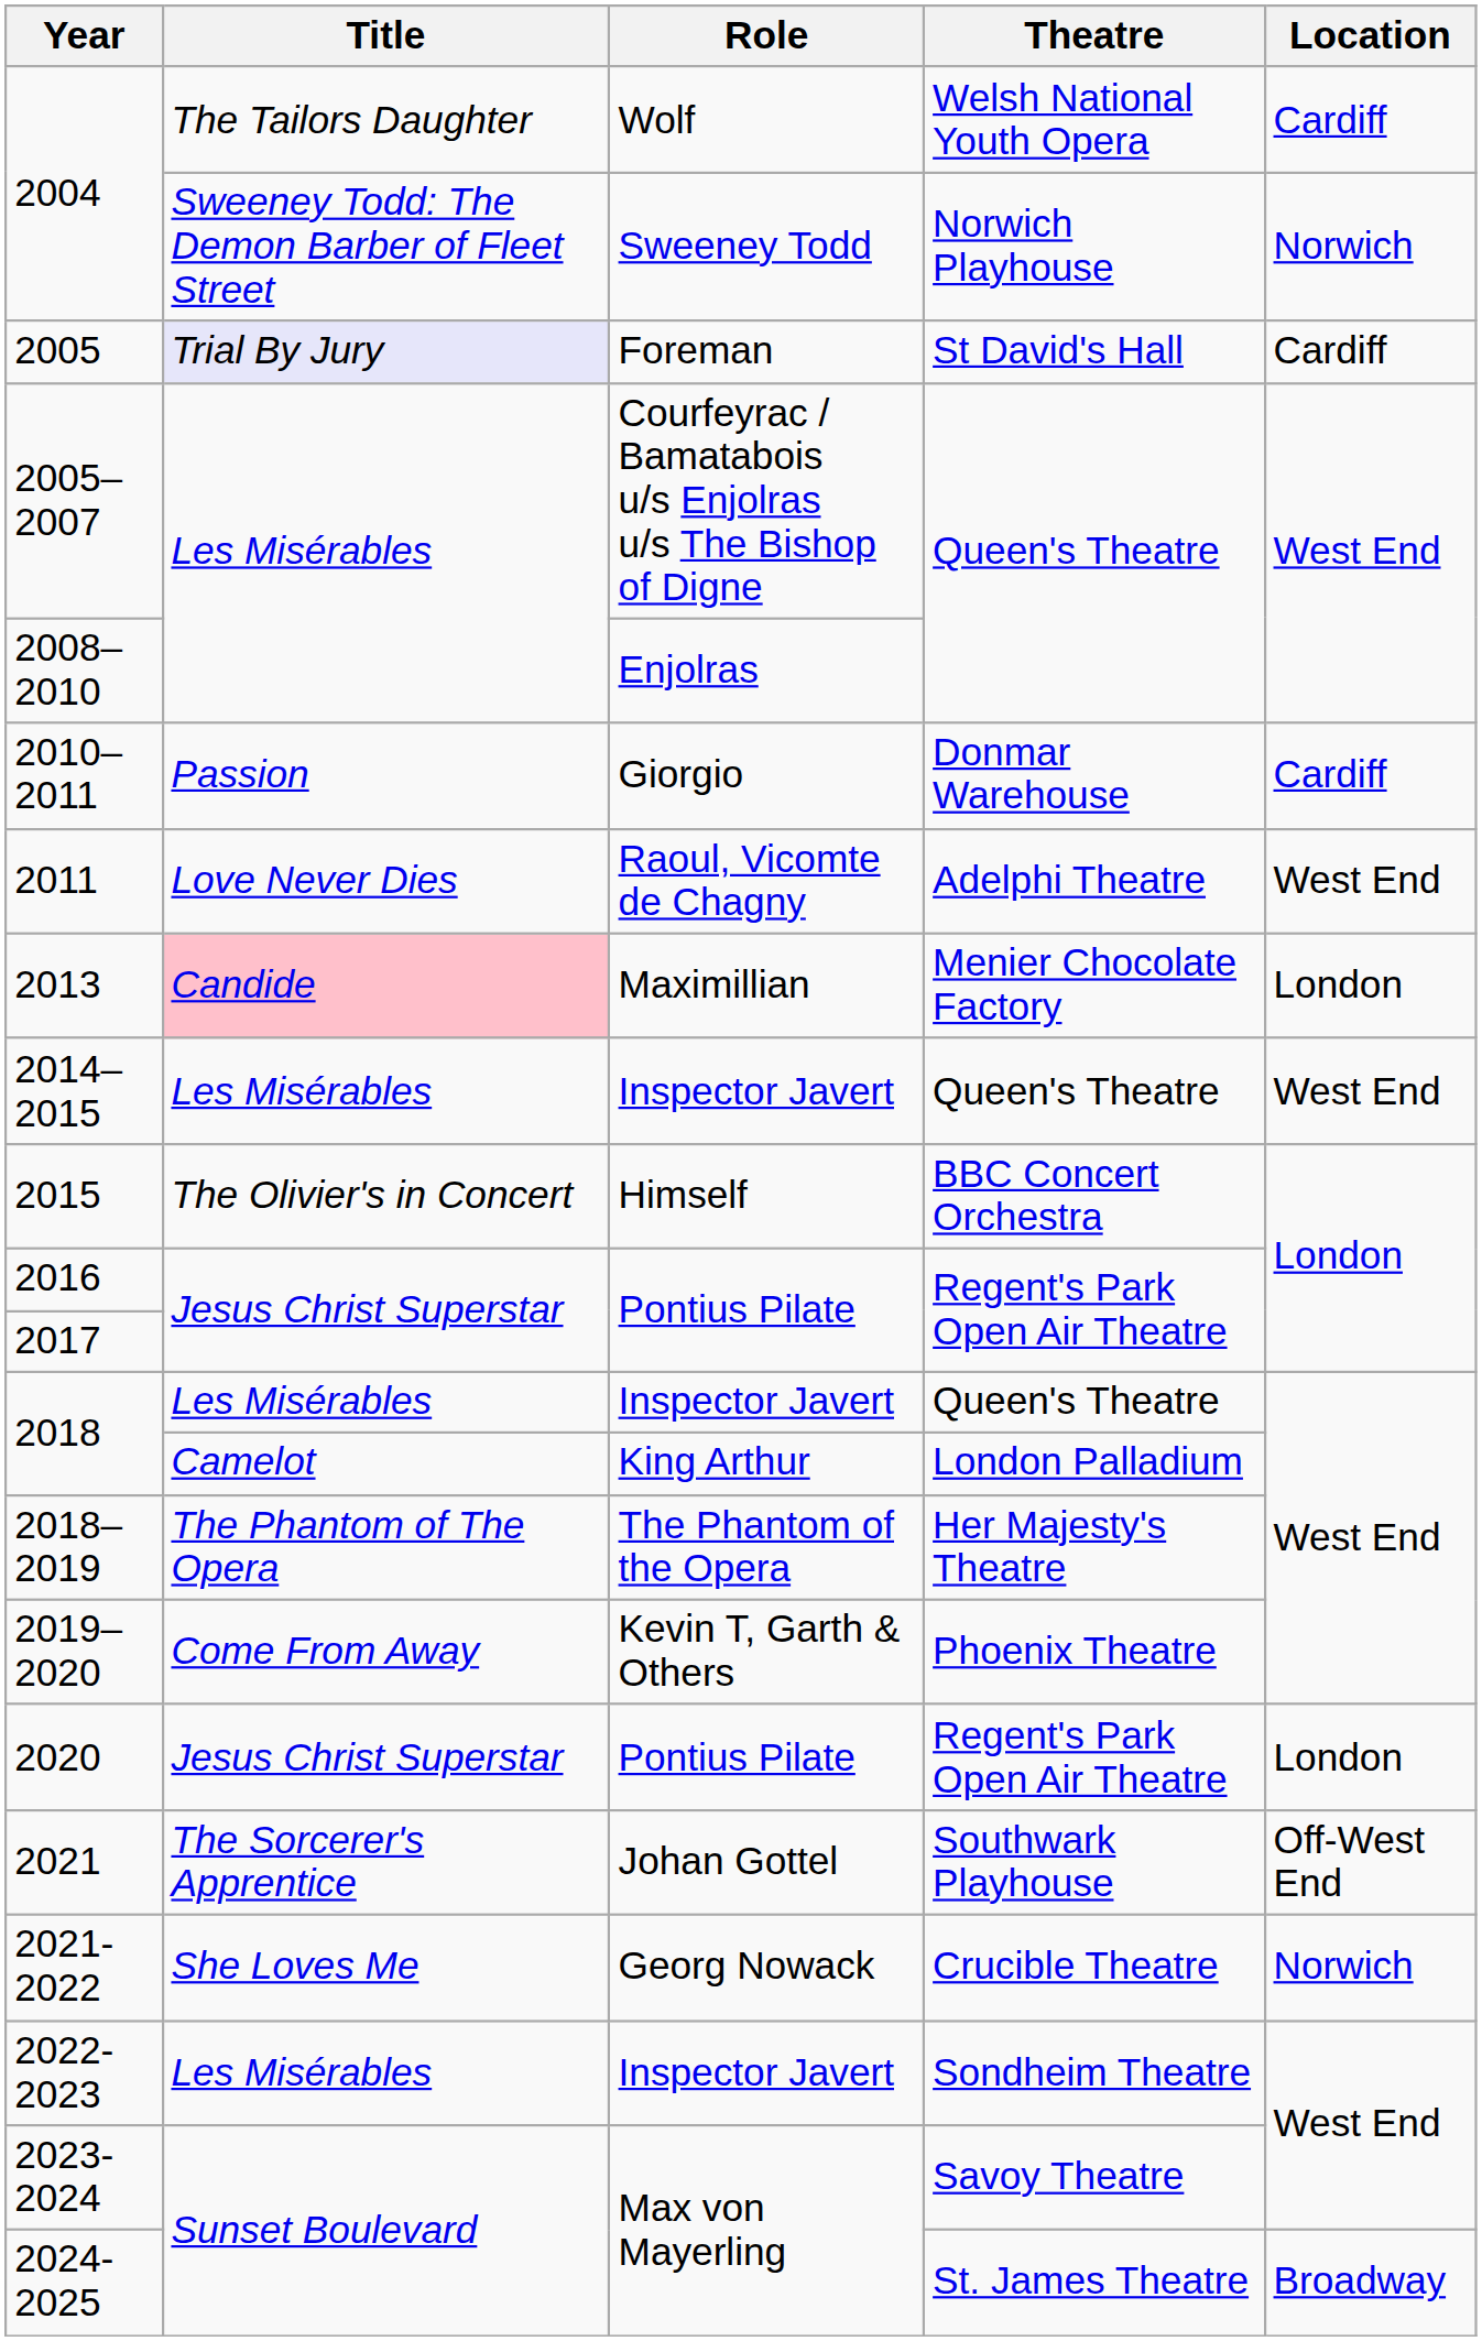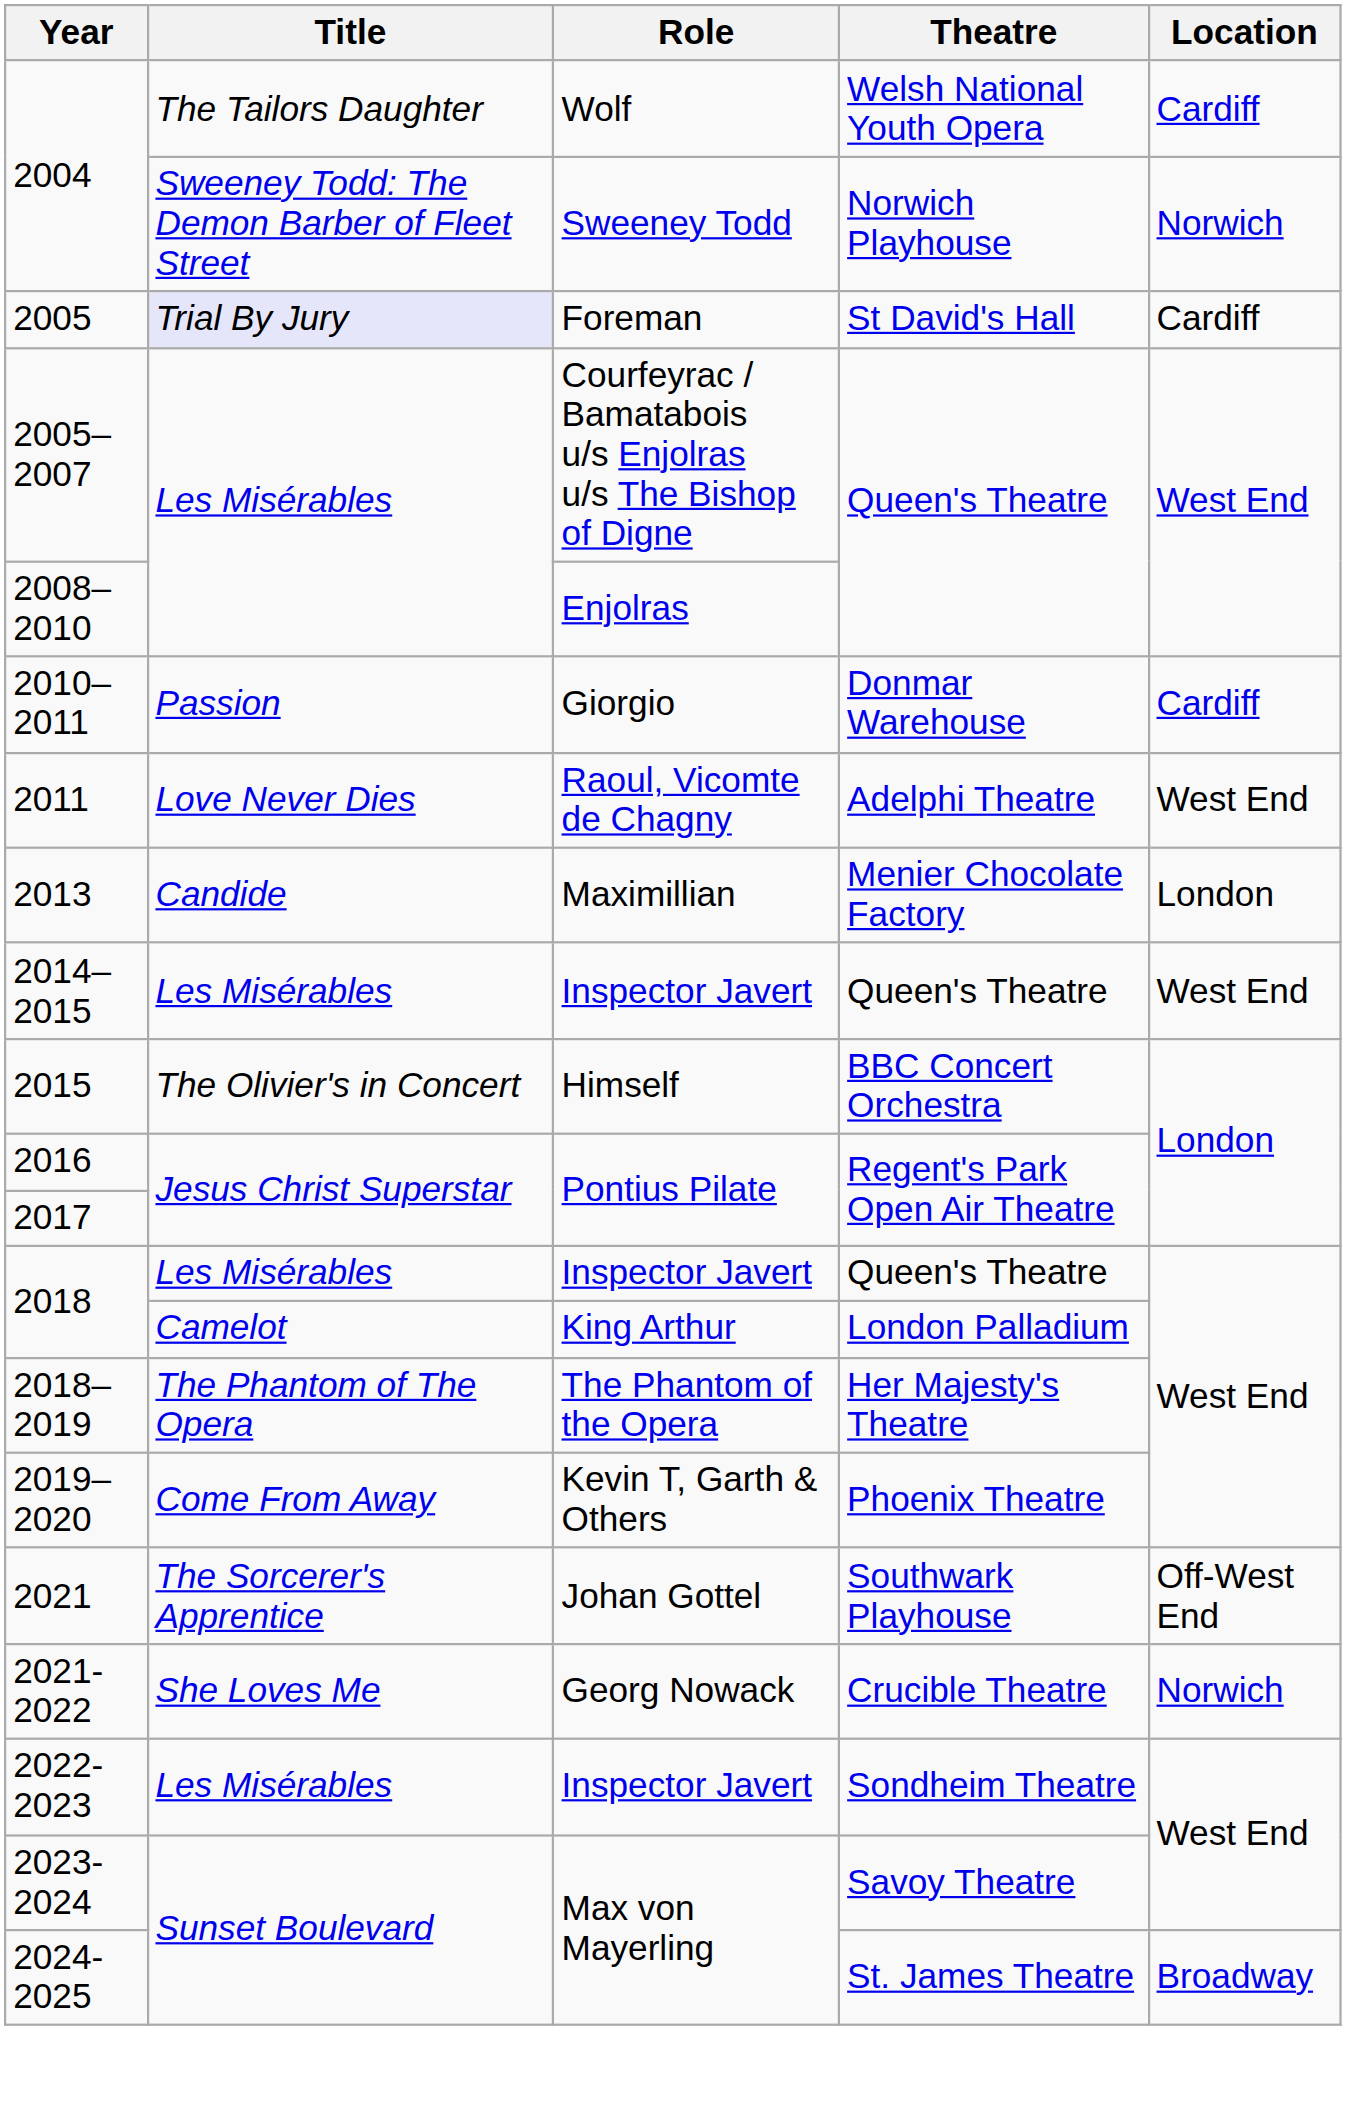2013 | Title: pink background -> no background
- row: 2020 | Jesus Christ Superstar | Pontius Pilate | Regent's Park Open Air Theatre | London
